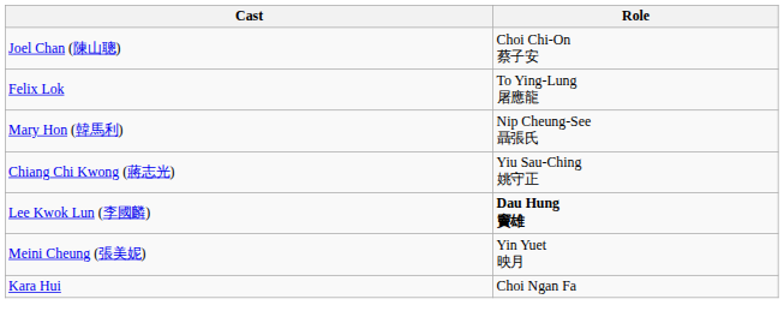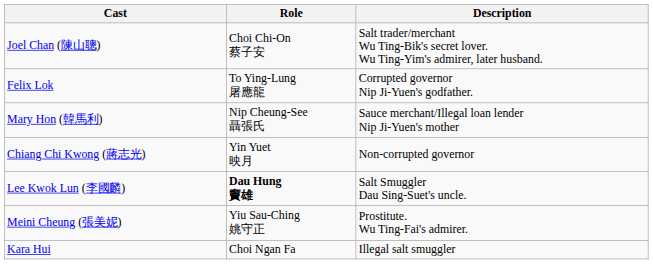+ column: Description | Salt trader/merchant Wu Ting-Bik's secret lover. Wu Ting-Yim's admirer, later husband. | Corrupted governor Nip Ji-Yuen's godfather. | Sauce merchant/Illegal loan lender Nip Ji-Yuen's mother | Non-corrupted governor | Salt Smuggler Dau Sing-Suet's uncle. | Prostitute. Wu Ting-Fai's admirer. | Illegal salt smuggler
Chiang Chi Kwong (蔣志光) | Role: Yiu Sau-Ching 姚守正 -> Yin Yuet 映月
Meini Cheung (張美妮) | Role: Yin Yuet 映月 -> Yiu Sau-Ching 姚守正
